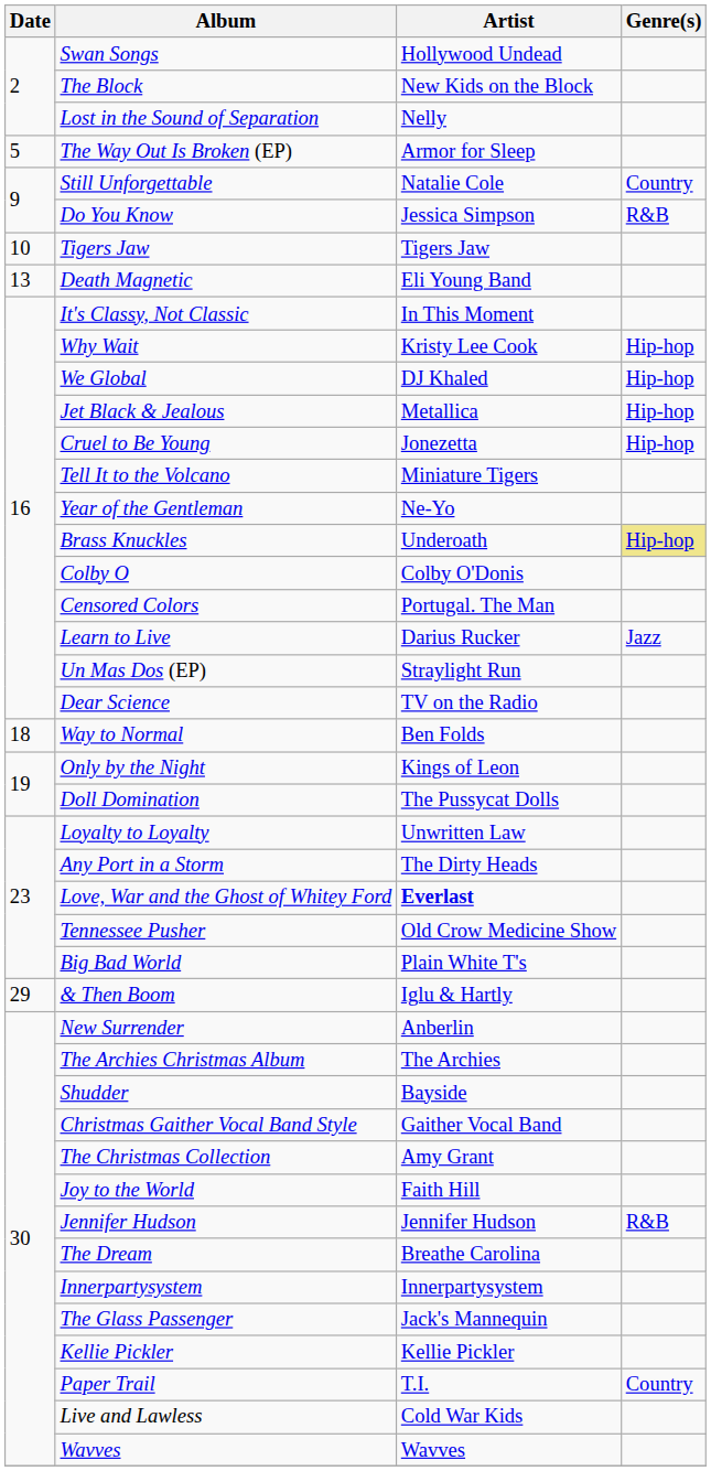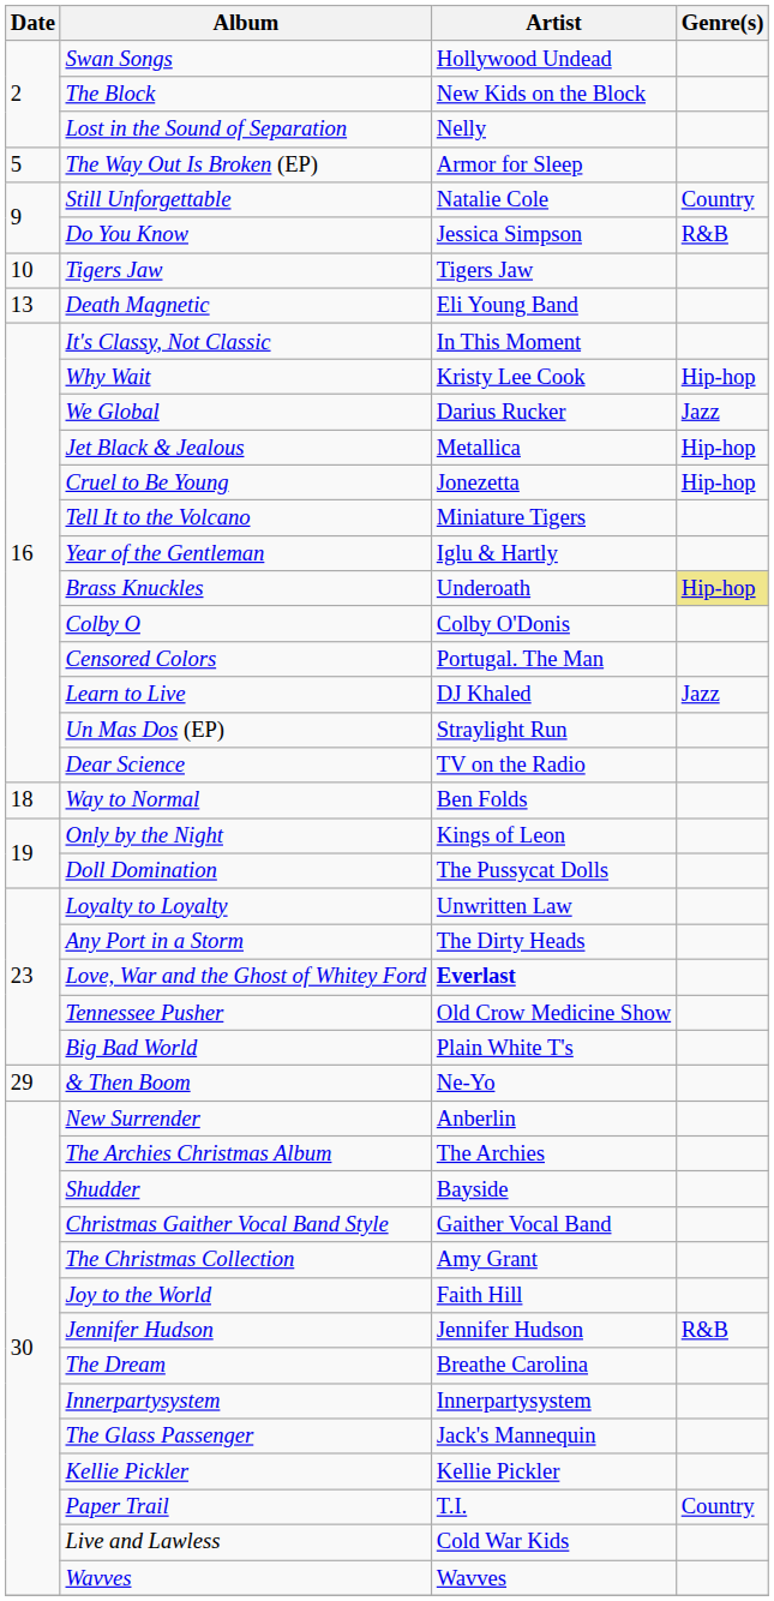We Global | Artist: DJ Khaled -> Darius Rucker
We Global | Genre(s): Hip-hop -> Jazz
Year of the Gentleman | Artist: Ne-Yo -> Iglu & Hartly
Learn to Live | Artist: Darius Rucker -> DJ Khaled
& Then Boom | Artist: Iglu & Hartly -> Ne-Yo
